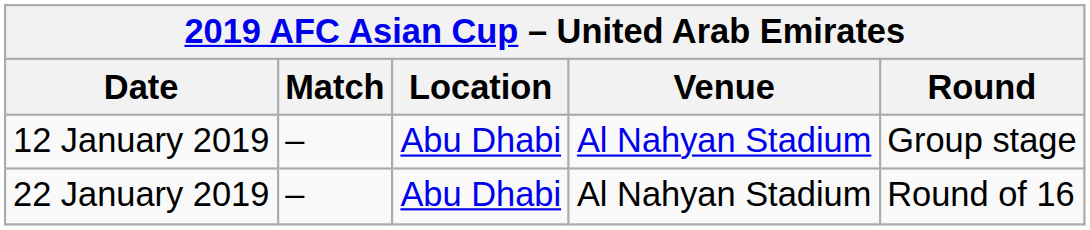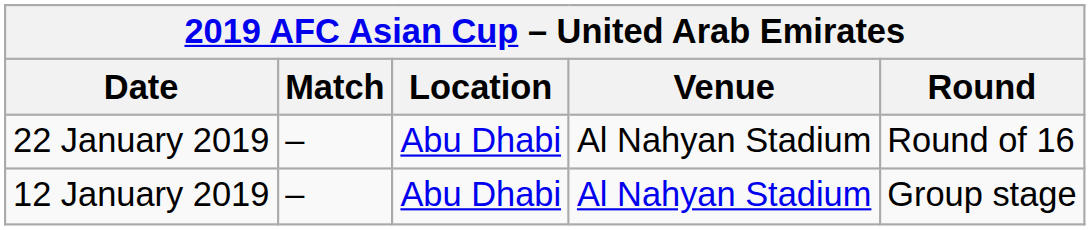rows swapped: 12 January 2019 <-> 22 January 2019
